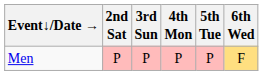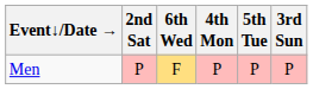columns swapped: 3rd Sun <-> 6th Wed
